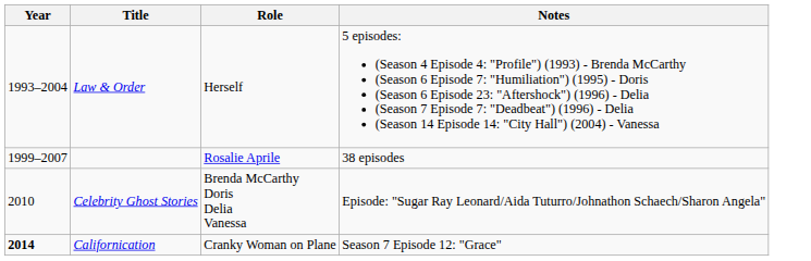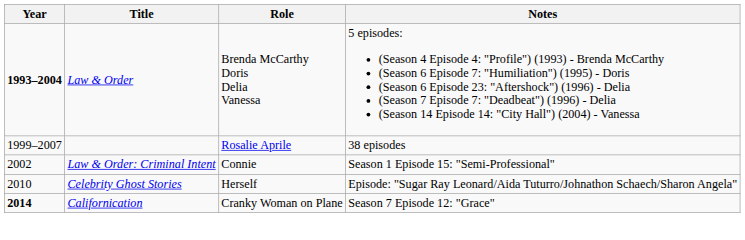Law & Order | Year: normal -> bold
Law & Order | Role: Herself -> Brenda McCarthy Doris Delia Vanessa
+ row: 2002 | Law & Order: Criminal Intent | Connie | Season 1 Episode 15: "Semi-Professional"
Celebrity Ghost Stories | Role: Brenda McCarthy Doris Delia Vanessa -> Herself
